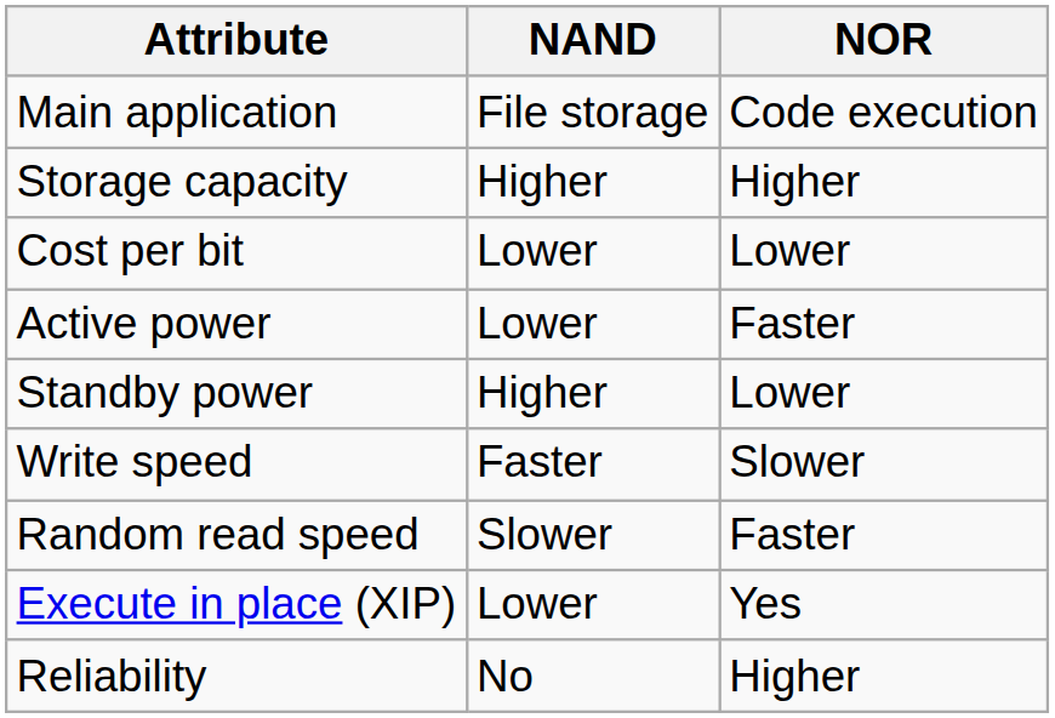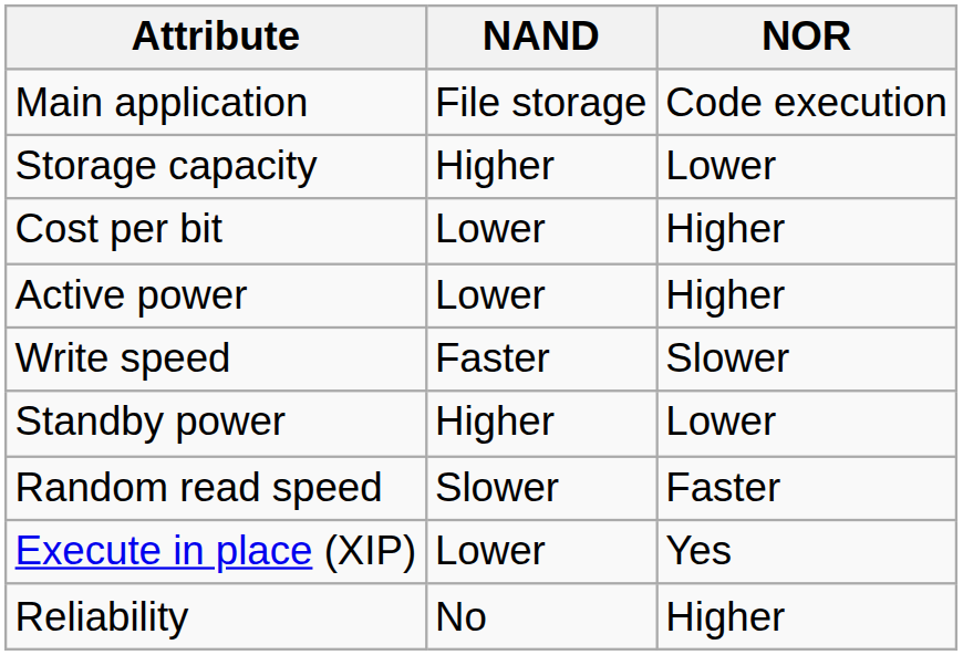Storage capacity | NOR: Higher -> Lower
Cost per bit | NOR: Lower -> Higher
Active power | NOR: Faster -> Higher
rows swapped: Standby power <-> Write speed
